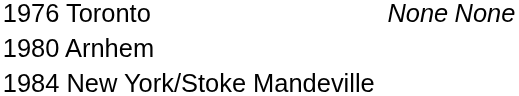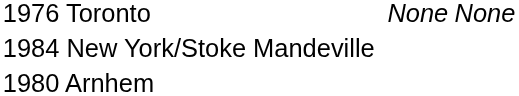rows swapped: 1980 Arnhem <-> 1984 New York/Stoke Mandeville
